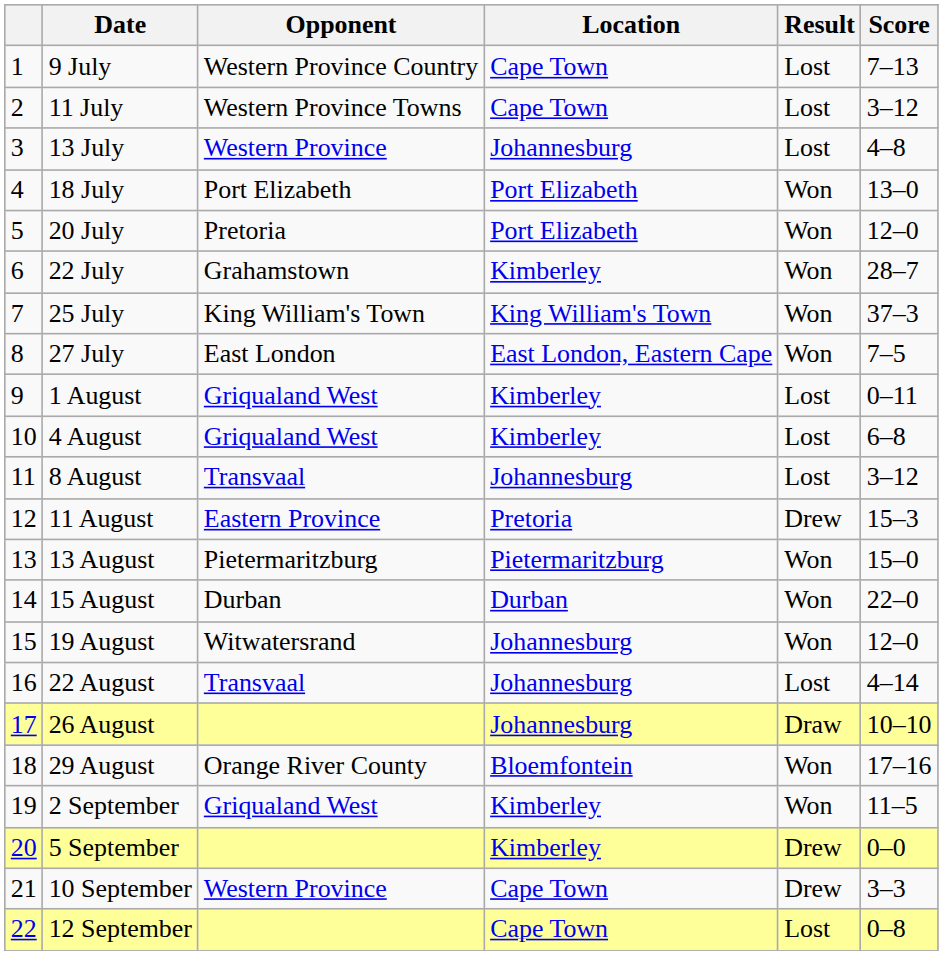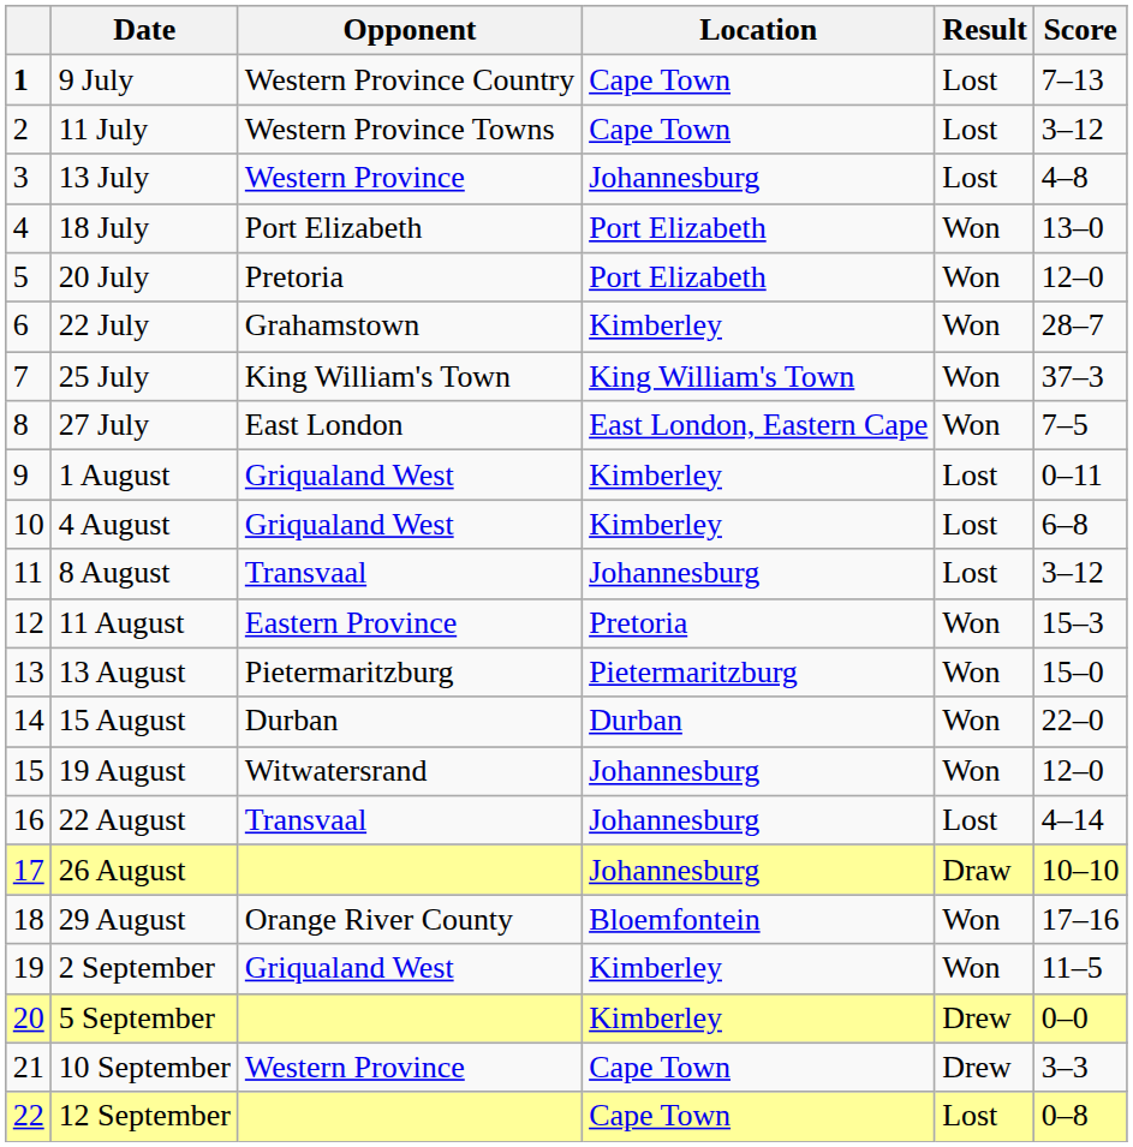9 July | column 1: normal -> bold
11 August | Result: Drew -> Won
